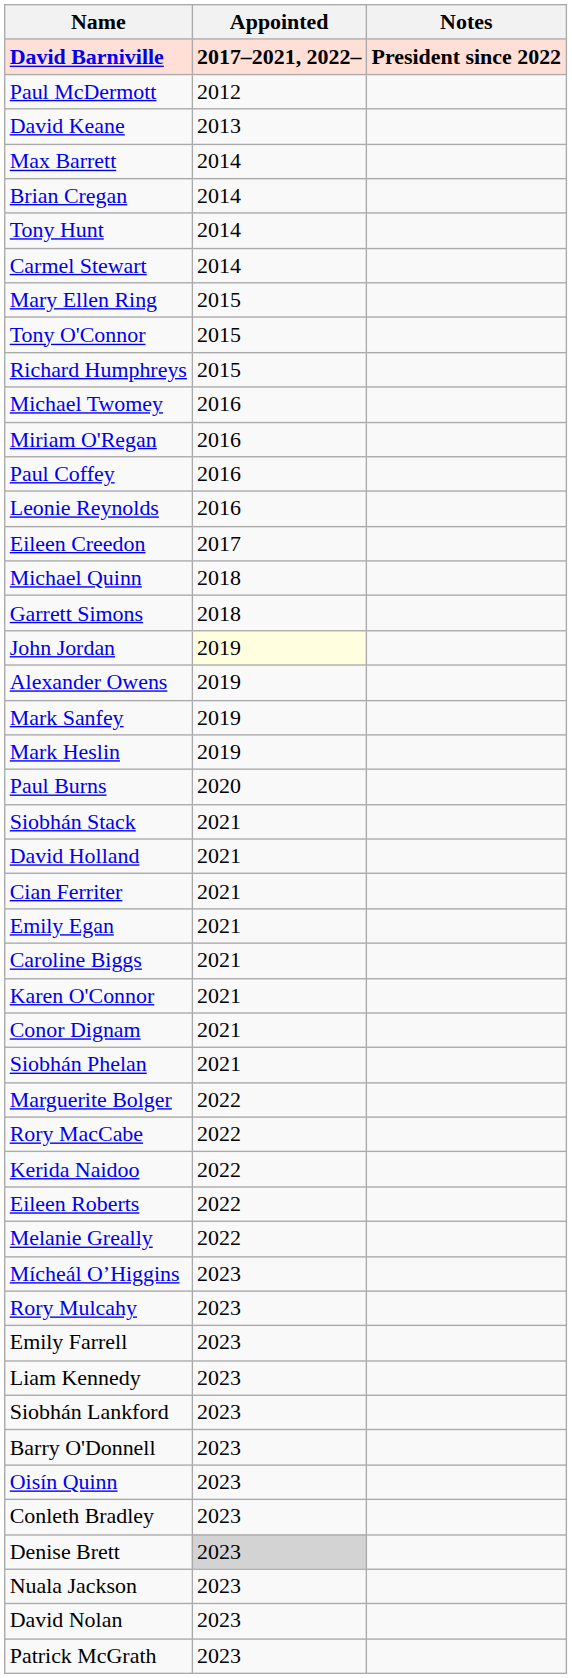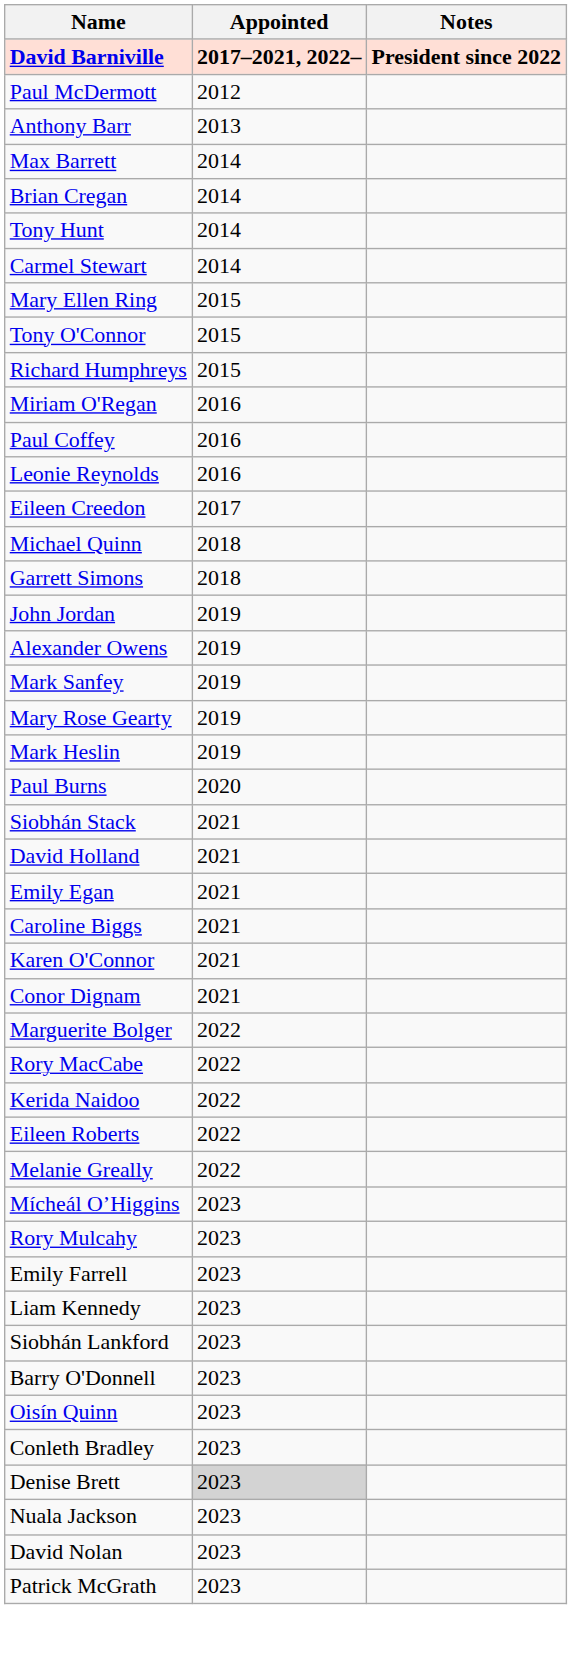+ row: Anthony Barr | 2013
- row: David Keane | 2013
- row: Michael Twomey | 2016
John Jordan | Appointed: lightyellow background -> no background
+ row: Mary Rose Gearty | 2019
- row: Cian Ferriter | 2021
- row: Siobhán Phelan | 2021
